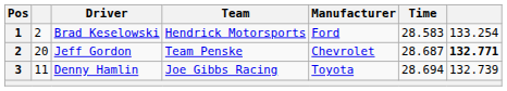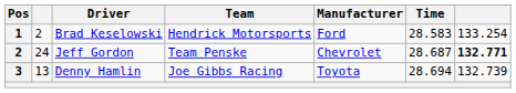Jeff Gordon | column 2: 20 -> 24
Denny Hamlin | column 2: 11 -> 13
